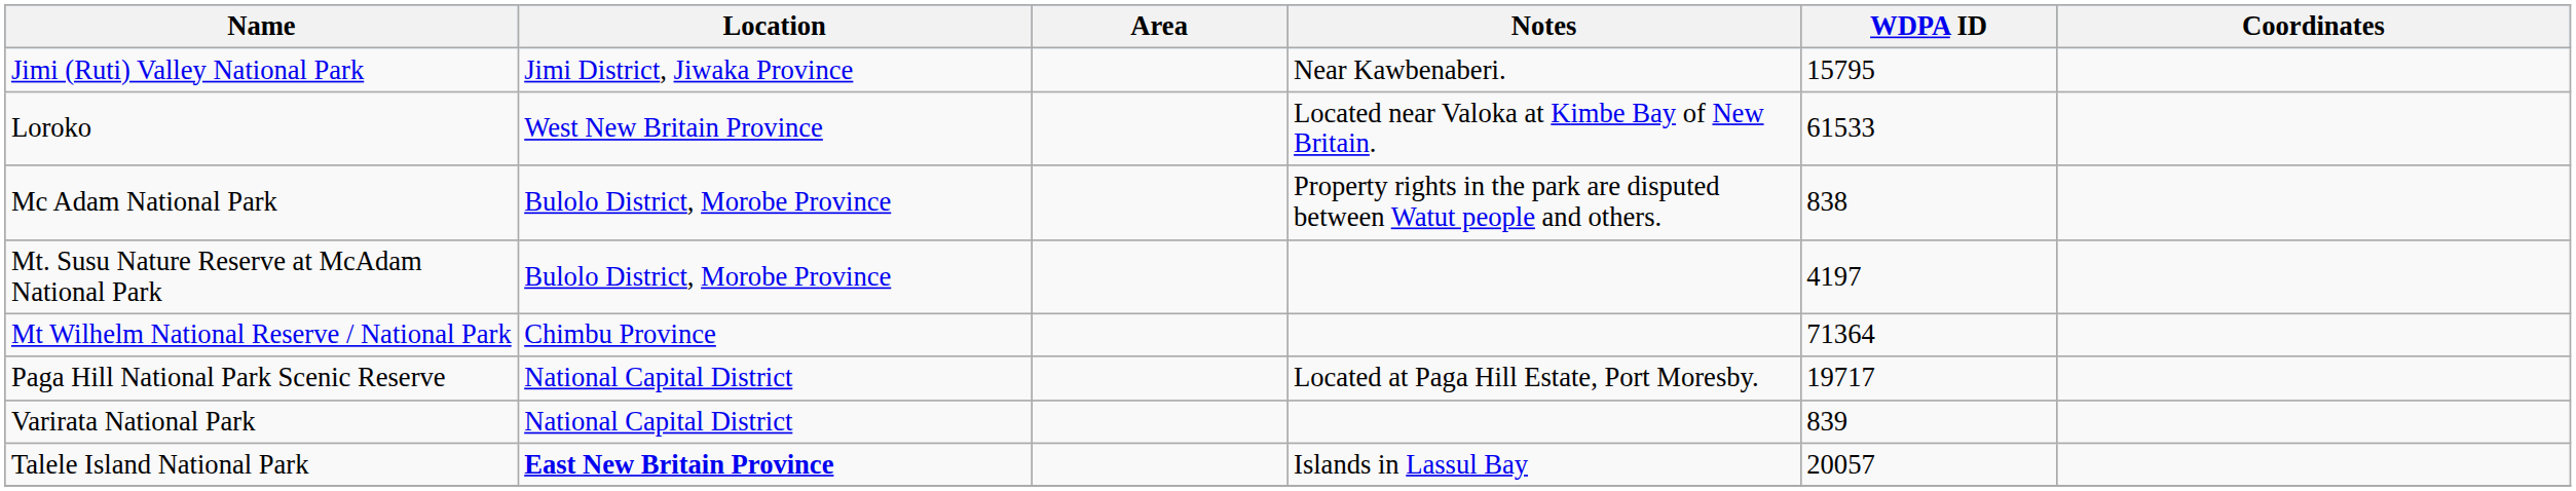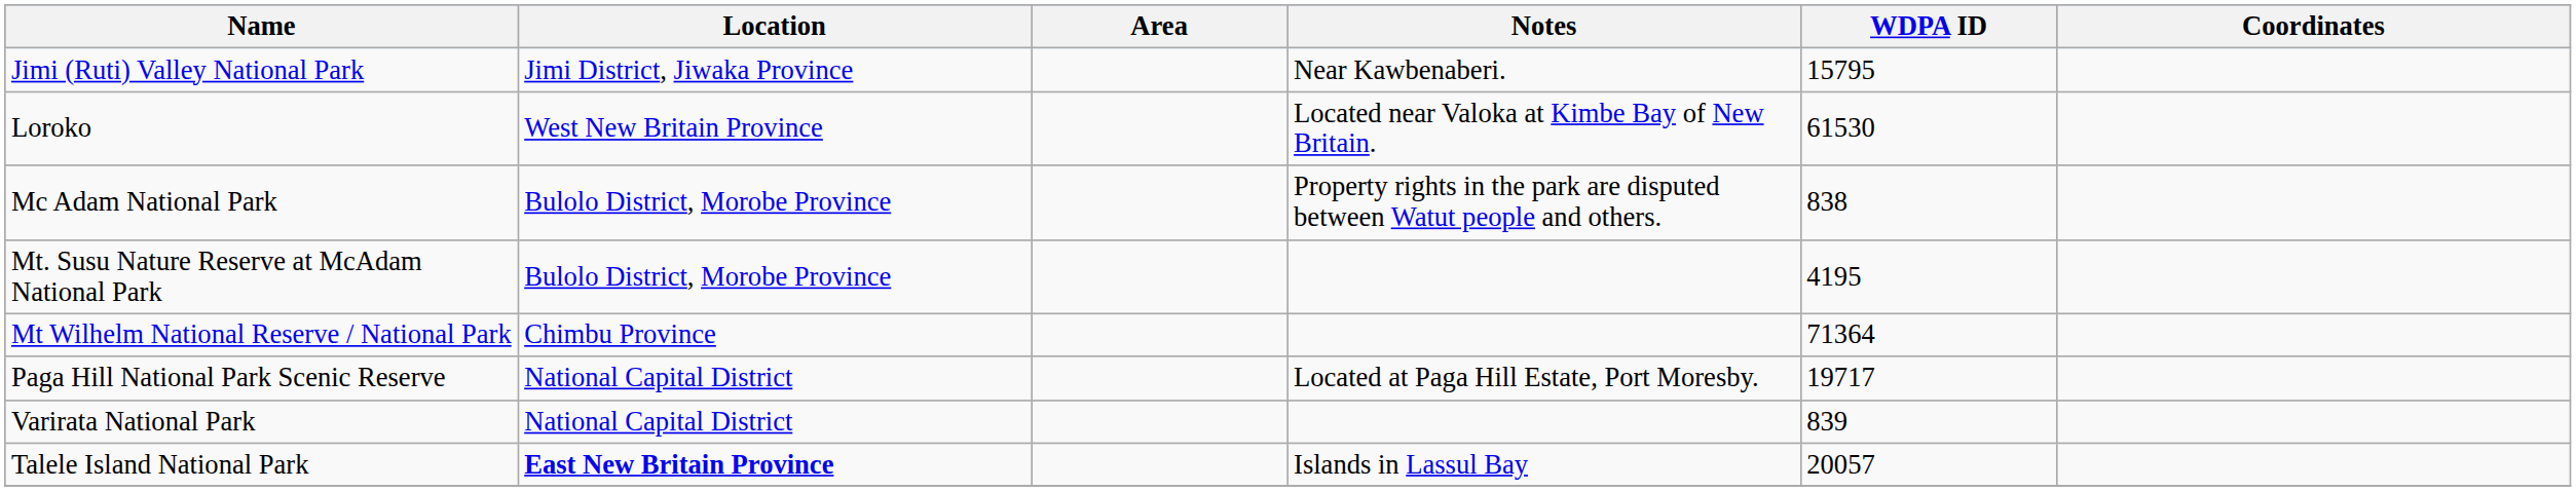Loroko | WDPA ID: 61533 -> 61530
Mt. Susu Nature Reserve at McAdam National Park | WDPA ID: 4197 -> 4195
